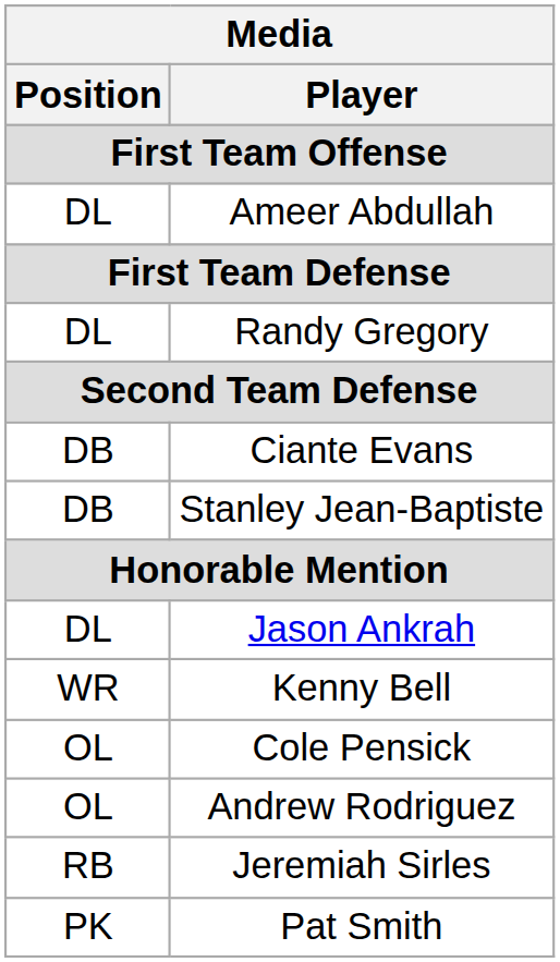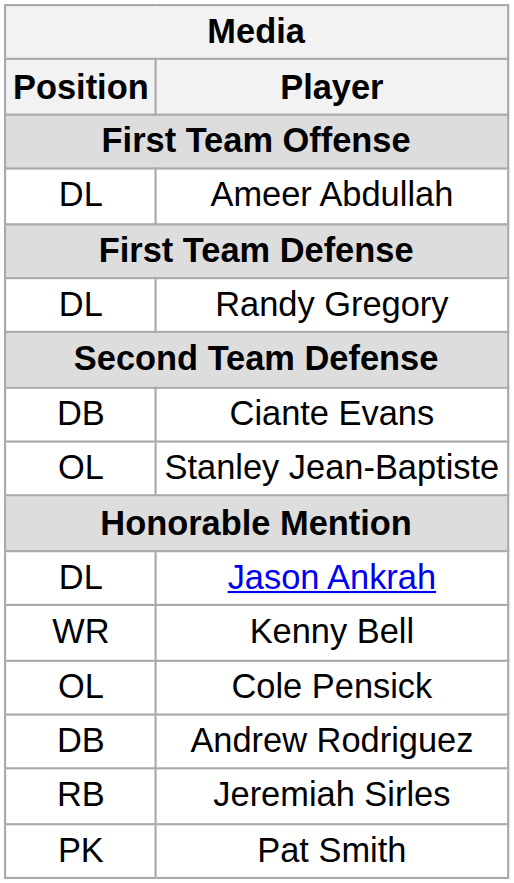Stanley Jean-Baptiste | Media / Position: DB -> OL
Andrew Rodriguez | Media / Position: OL -> DB
